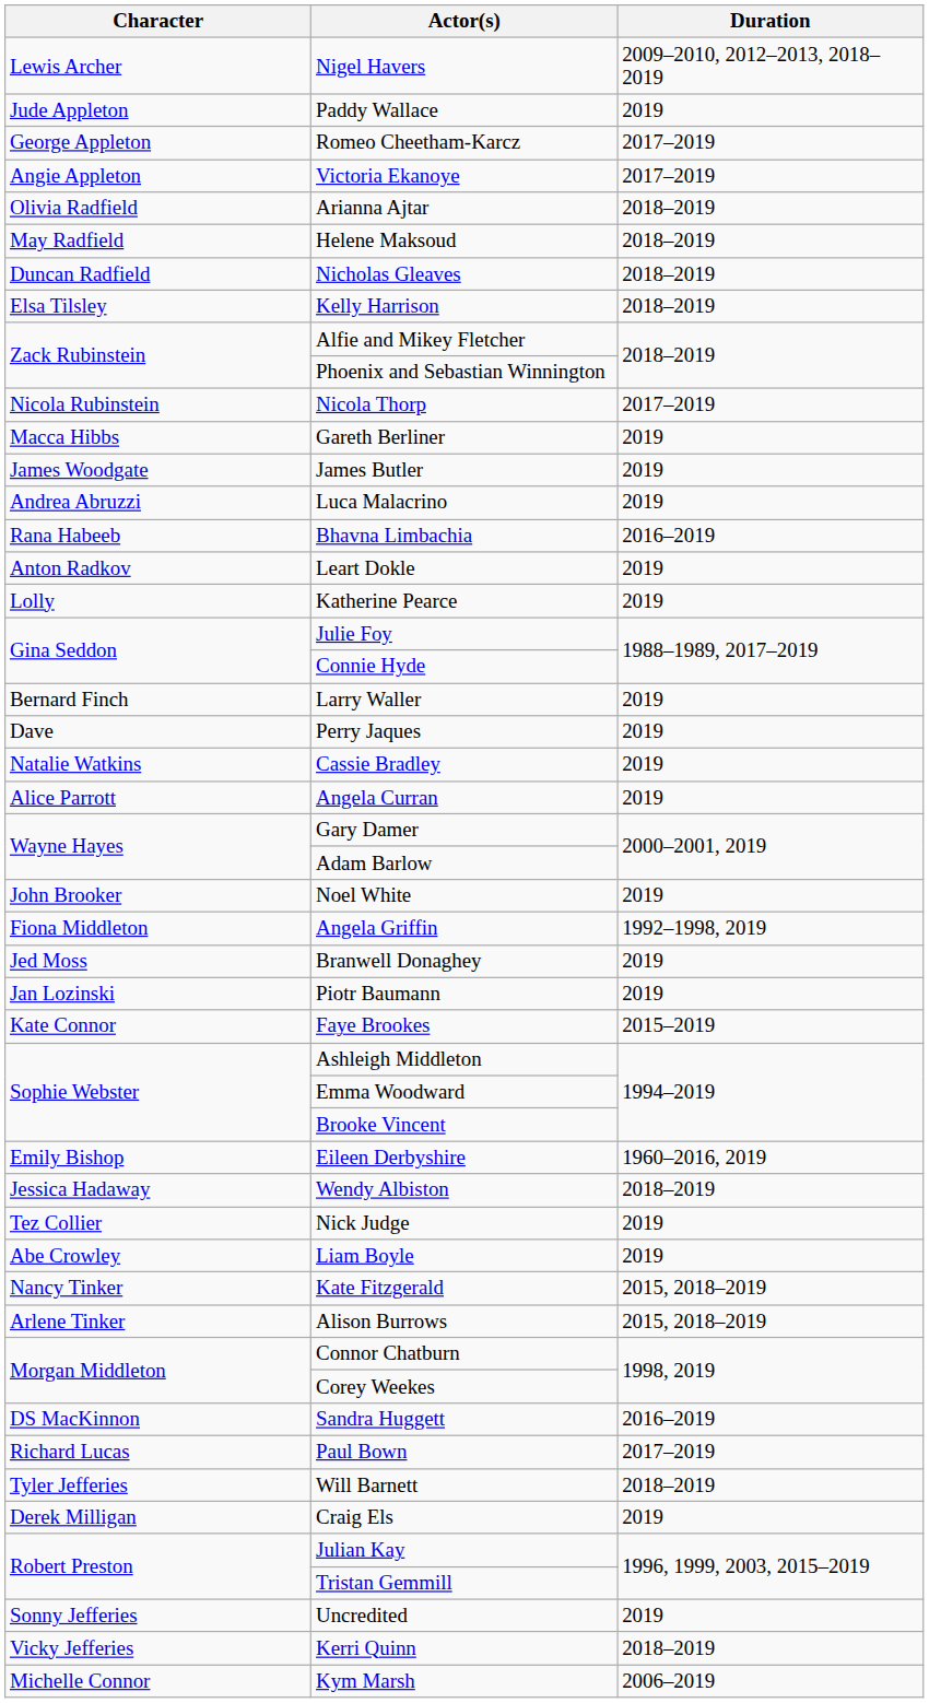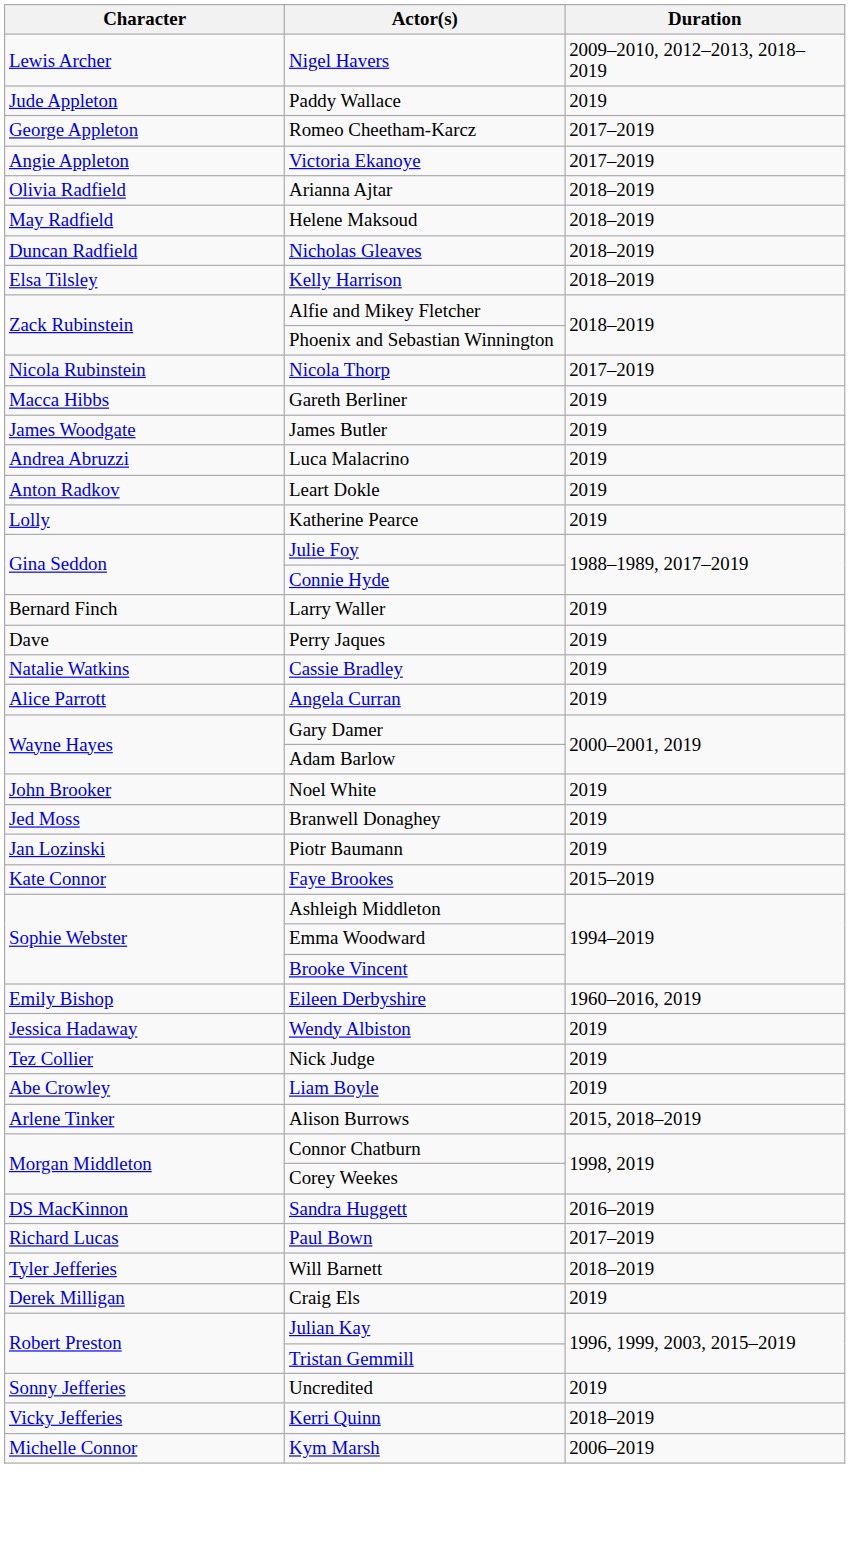- row: Rana Habeeb | Bhavna Limbachia | 2016–2019
- row: Fiona Middleton | Angela Griffin | 1992–1998, 2019
Wendy Albiston | Duration: 2018–2019 -> 2019
- row: Nancy Tinker | Kate Fitzgerald | 2015, 2018–2019
